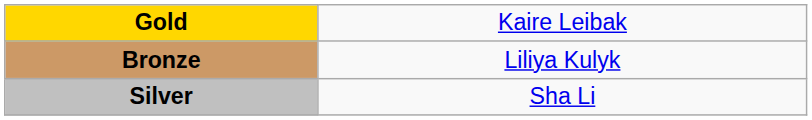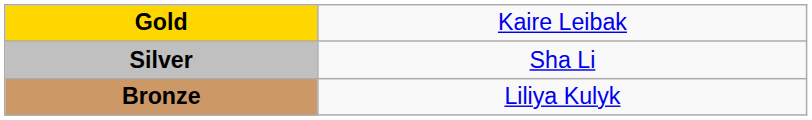rows swapped: Silver <-> Bronze
